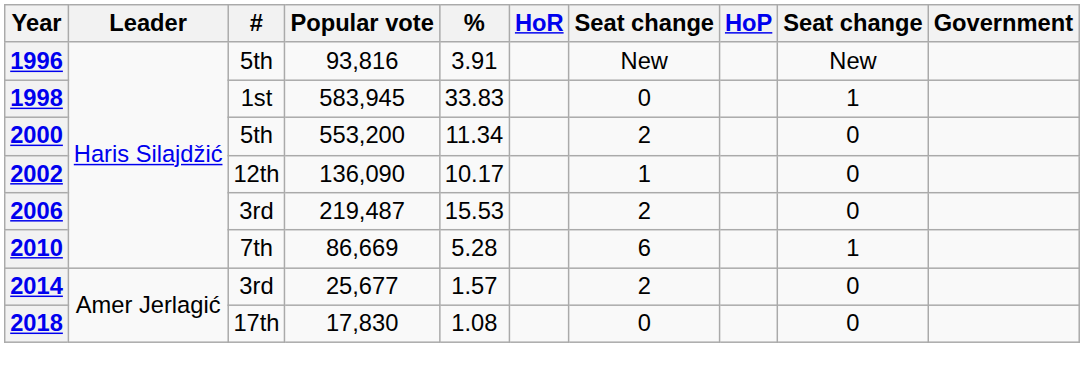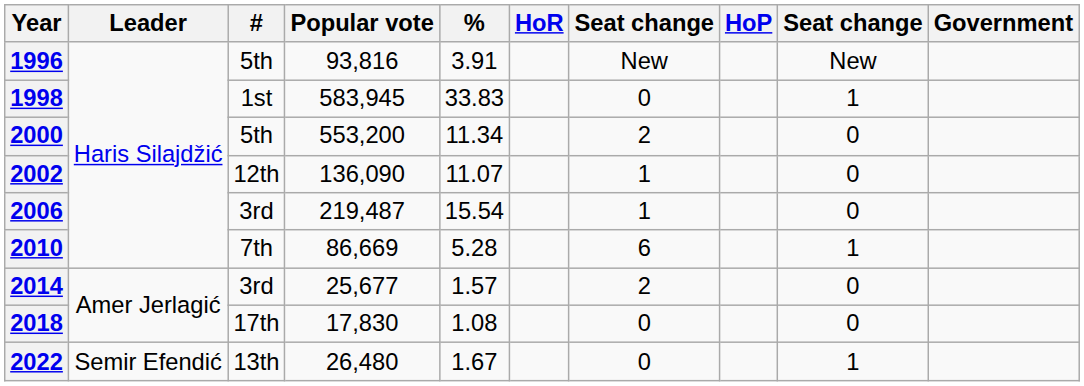2002 | %: 10.17 -> 11.07
2006 | %: 15.53 -> 15.54
2006 | column 7: 2 -> 1
+ row: 2022 | Semir Efendić | 13th | 26,480 | 1.67 | 0 | 1
